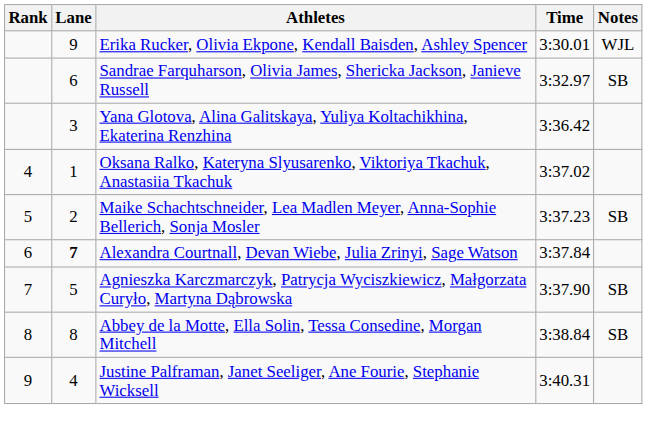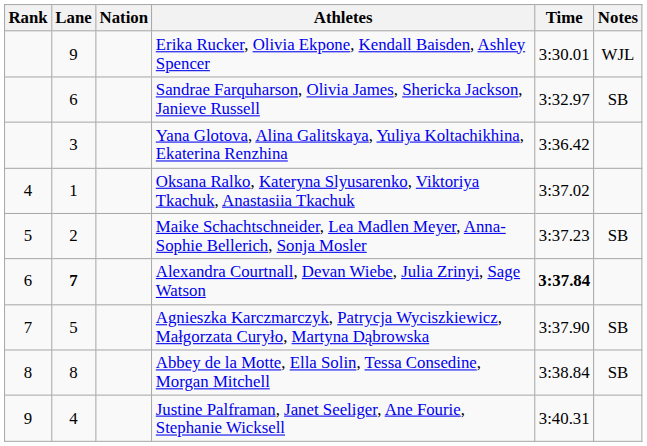+ column: Nation
Alexandra Courtnall, Devan Wiebe, Julia Zrinyi, Sage Watson | Time: normal -> bold
